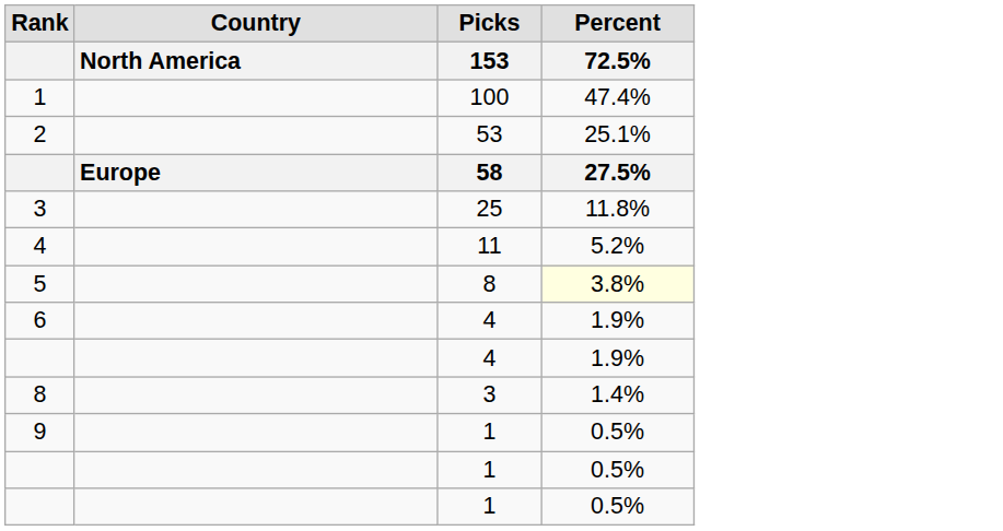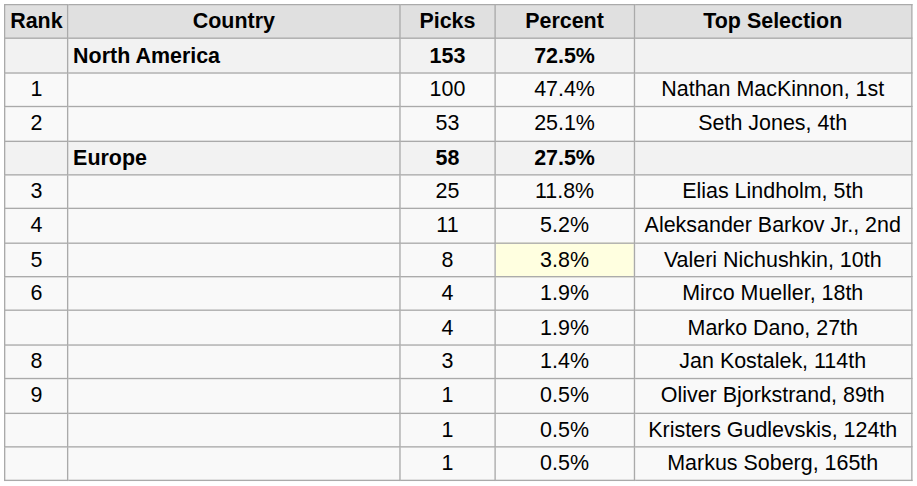+ column: Top Selection | Nathan MacKinnon, 1st | Seth Jones, 4th | Elias Lindholm, 5th | Aleksander Barkov Jr., 2nd | Valeri Nichushkin, 10th | Mirco Mueller, 18th | Marko Dano, 27th | Jan Kostalek, 114th | Oliver Bjorkstrand, 89th | Kristers Gudlevskis, 124th | Markus Soberg, 165th
